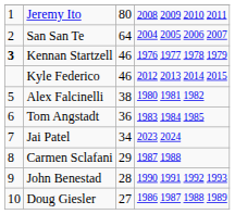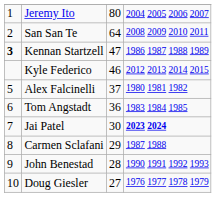Jeremy Ito | column 4: 2008 2009 2010 2011 -> 2004 2005 2006 2007
San San Te | column 4: 2004 2005 2006 2007 -> 2008 2009 2010 2011
Kennan Startzell | column 3: 46 -> 47
Kennan Startzell | column 4: 1976 1977 1978 1979 -> 1986 1987 1988 1989
Alex Falcinelli | column 3: 38 -> 37
Jai Patel | column 3: 34 -> 30
Jai Patel | column 4: normal -> bold
Doug Giesler | column 4: 1986 1987 1988 1989 -> 1976 1977 1978 1979
